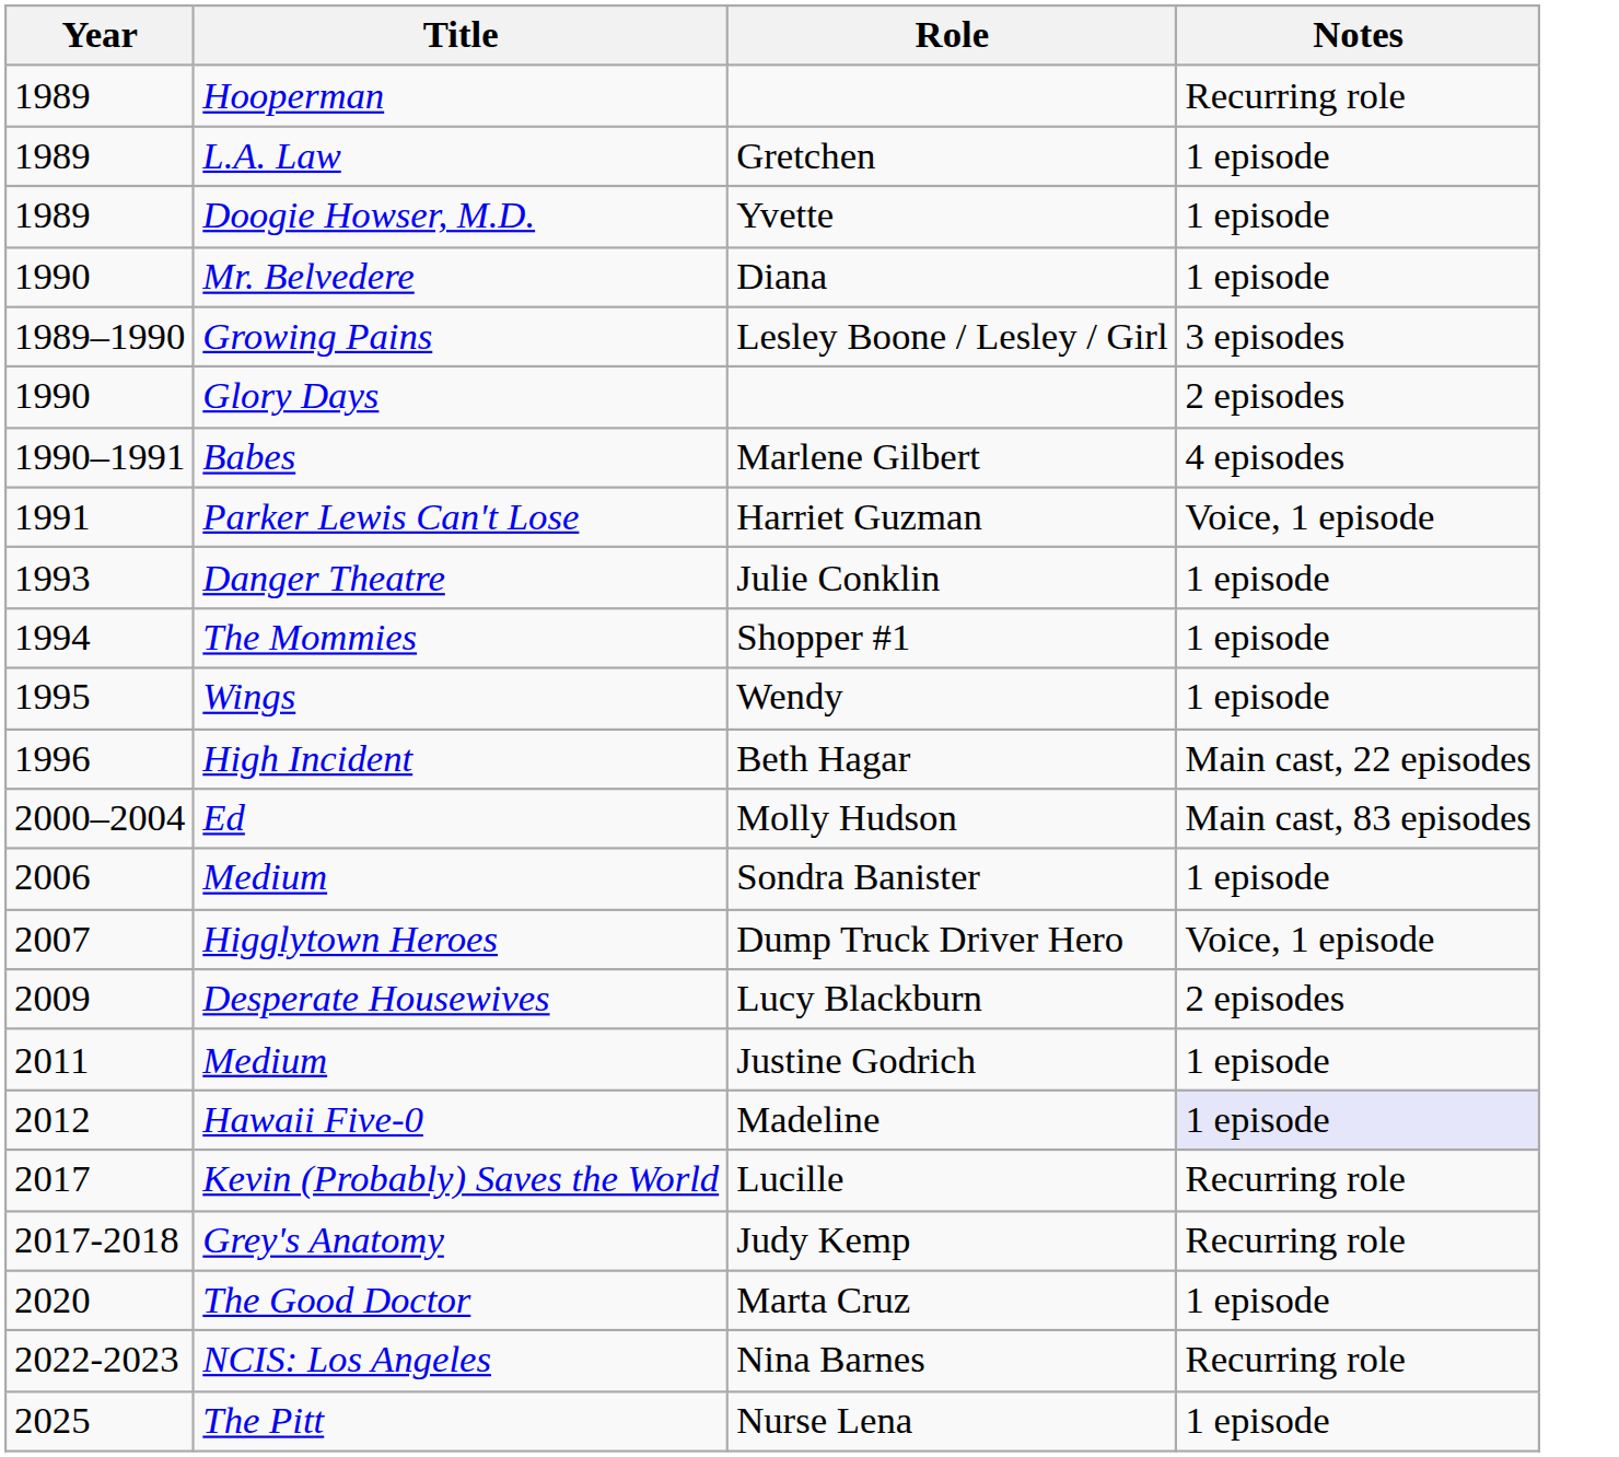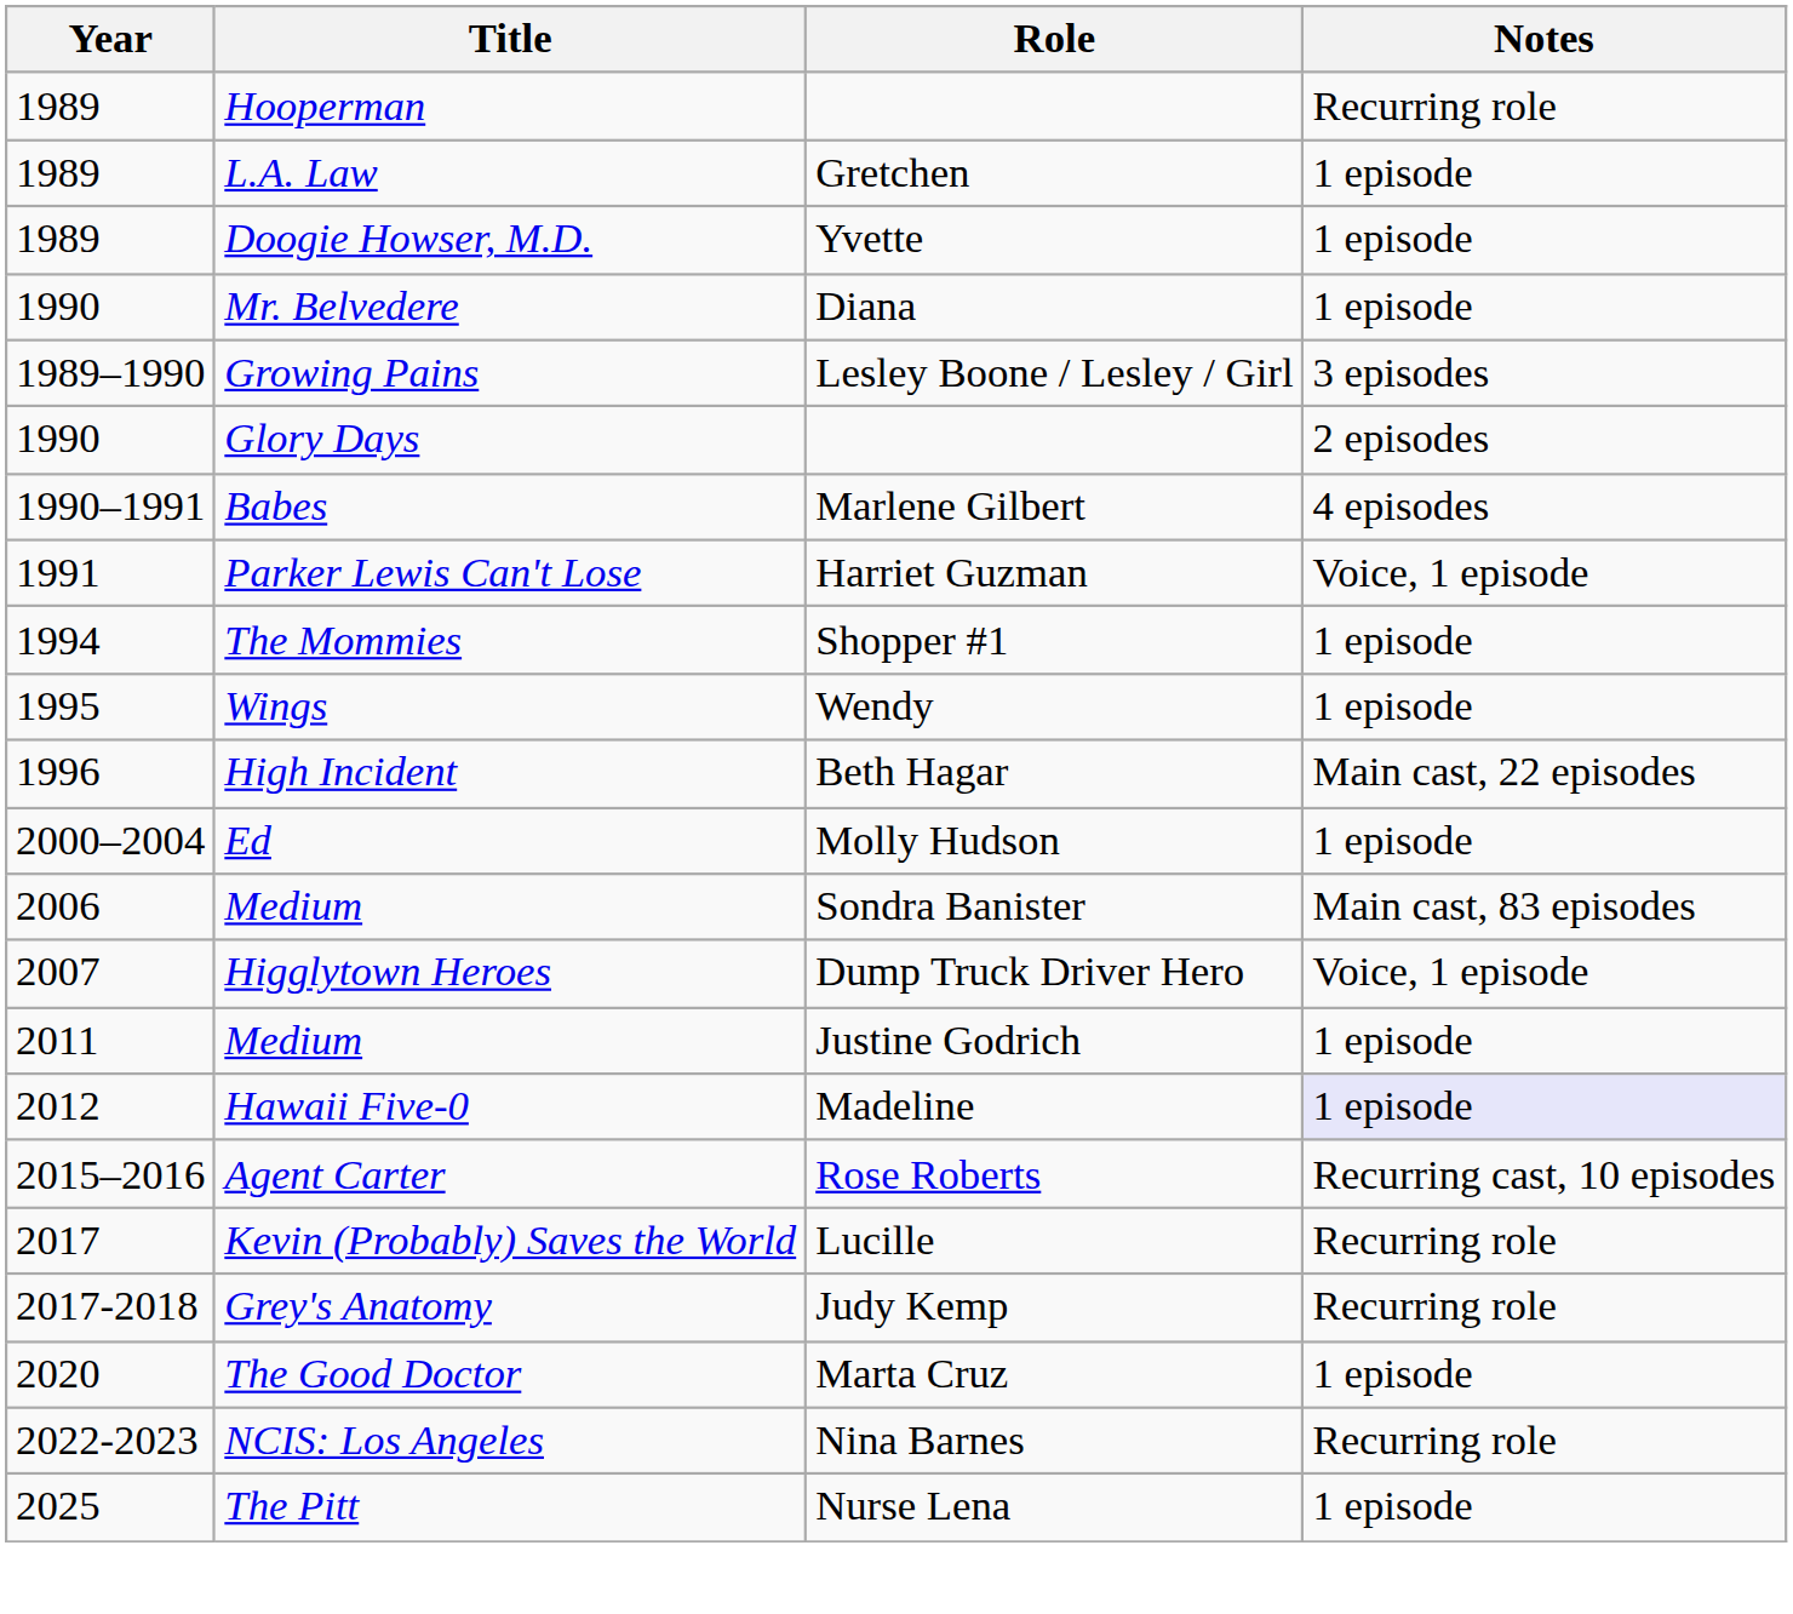- row: 1993 | Danger Theatre | Julie Conklin | 1 episode
Ed | Notes: Main cast, 83 episodes -> 1 episode
Medium / Sondra Banister | Notes: 1 episode -> Main cast, 83 episodes
- row: 2009 | Desperate Housewives | Lucy Blackburn | 2 episodes
+ row: 2015–2016 | Agent Carter | Rose Roberts | Recurring cast, 10 episodes
